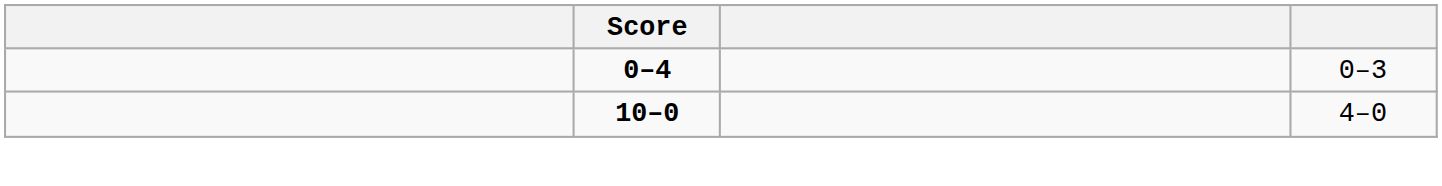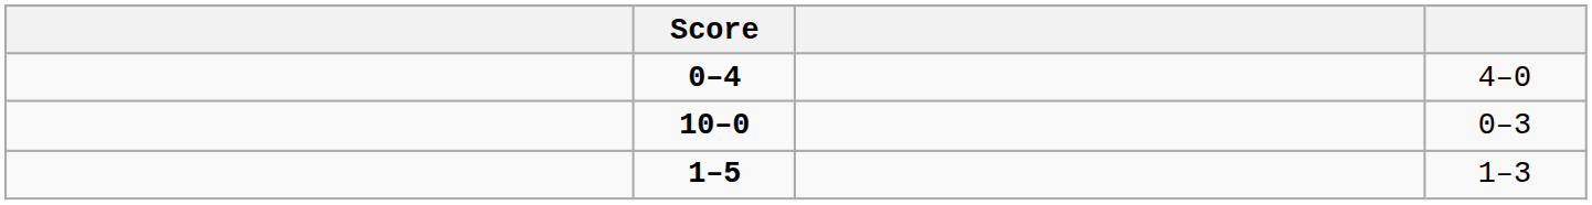0–4 | column 4: 0–3 -> 4–0
10–0 | column 4: 4–0 -> 0–3
+ row: 1–5 | 1–3
